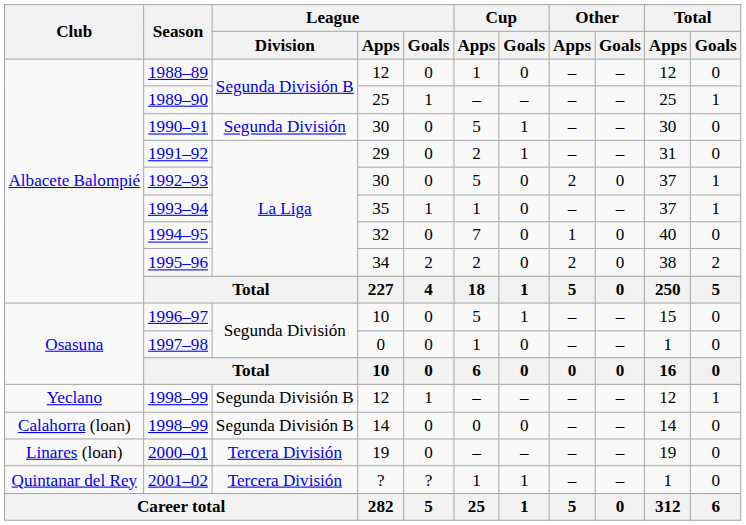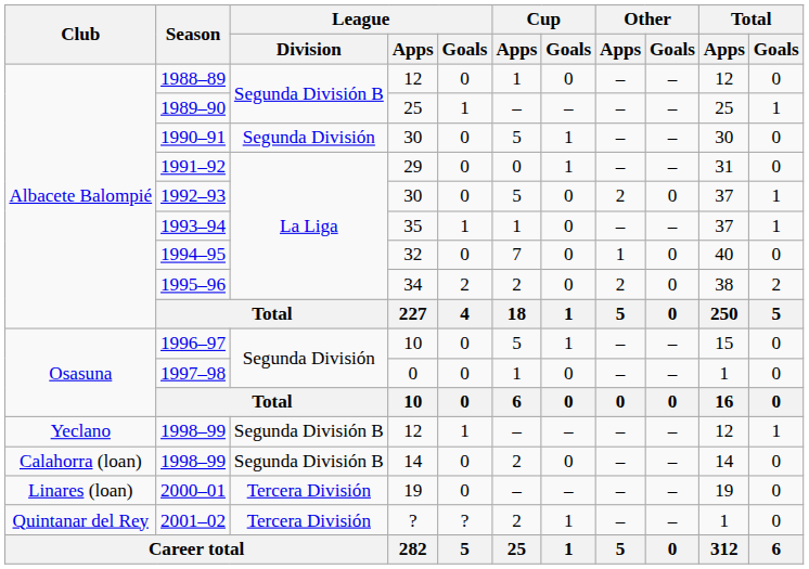1991–92 | Cup / Apps: 2 -> 0
1998–99 / 14 | Cup / Apps: 0 -> 2
2001–02 | Cup / Apps: 1 -> 2
